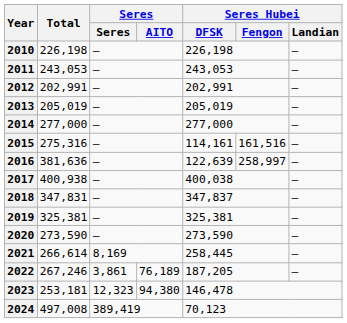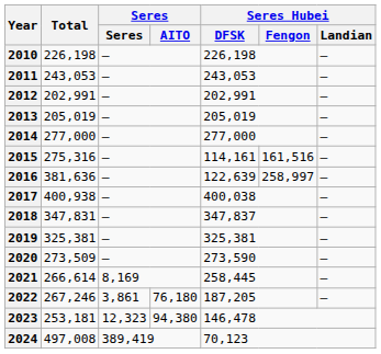2020 | Total: 273,590 -> 273,509
2022 | Seres / AITO: 76,189 -> 76,180
